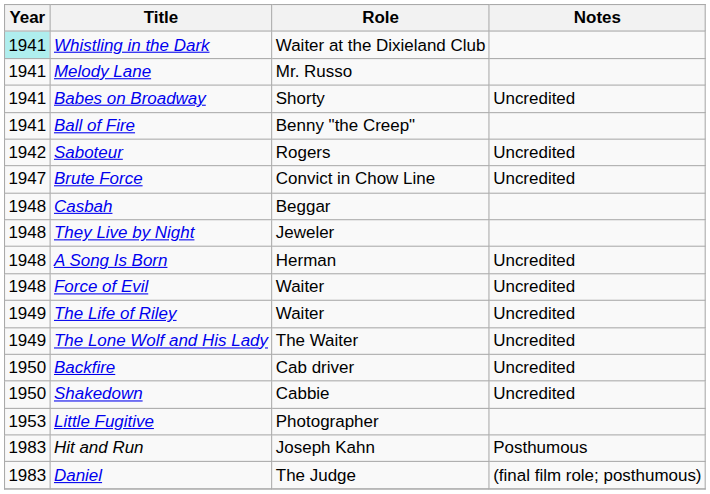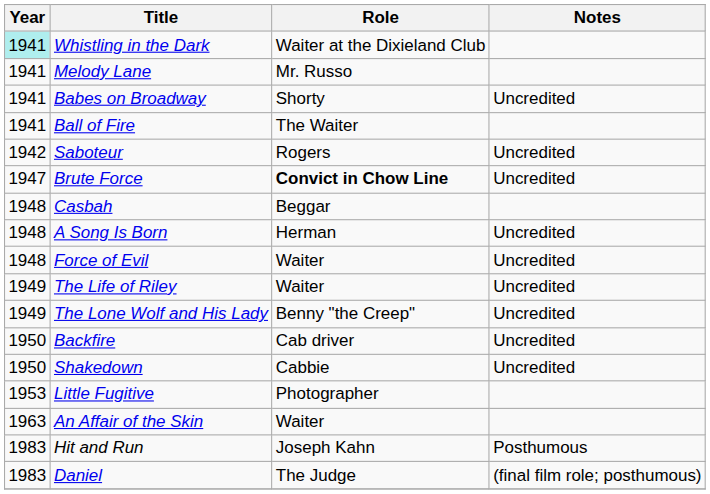Ball of Fire | Role: Benny "the Creep" -> The Waiter
Brute Force | Role: normal -> bold
- row: 1948 | They Live by Night | Jeweler
The Lone Wolf and His Lady | Role: The Waiter -> Benny "the Creep"
+ row: 1963 | An Affair of the Skin | Waiter
